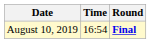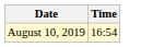- column: Round | Final
